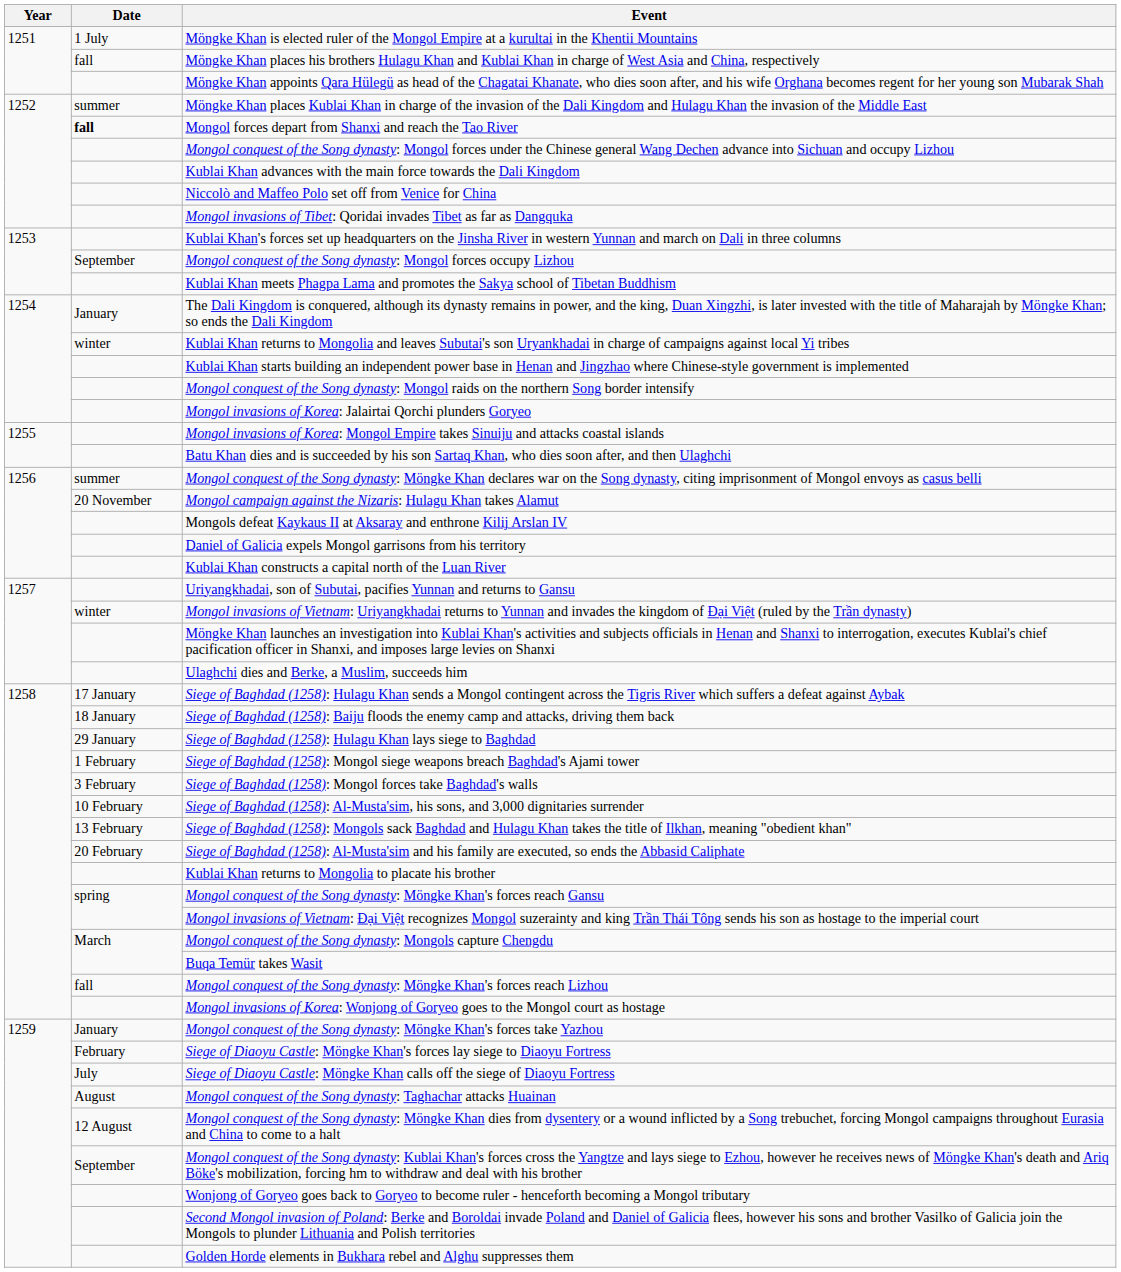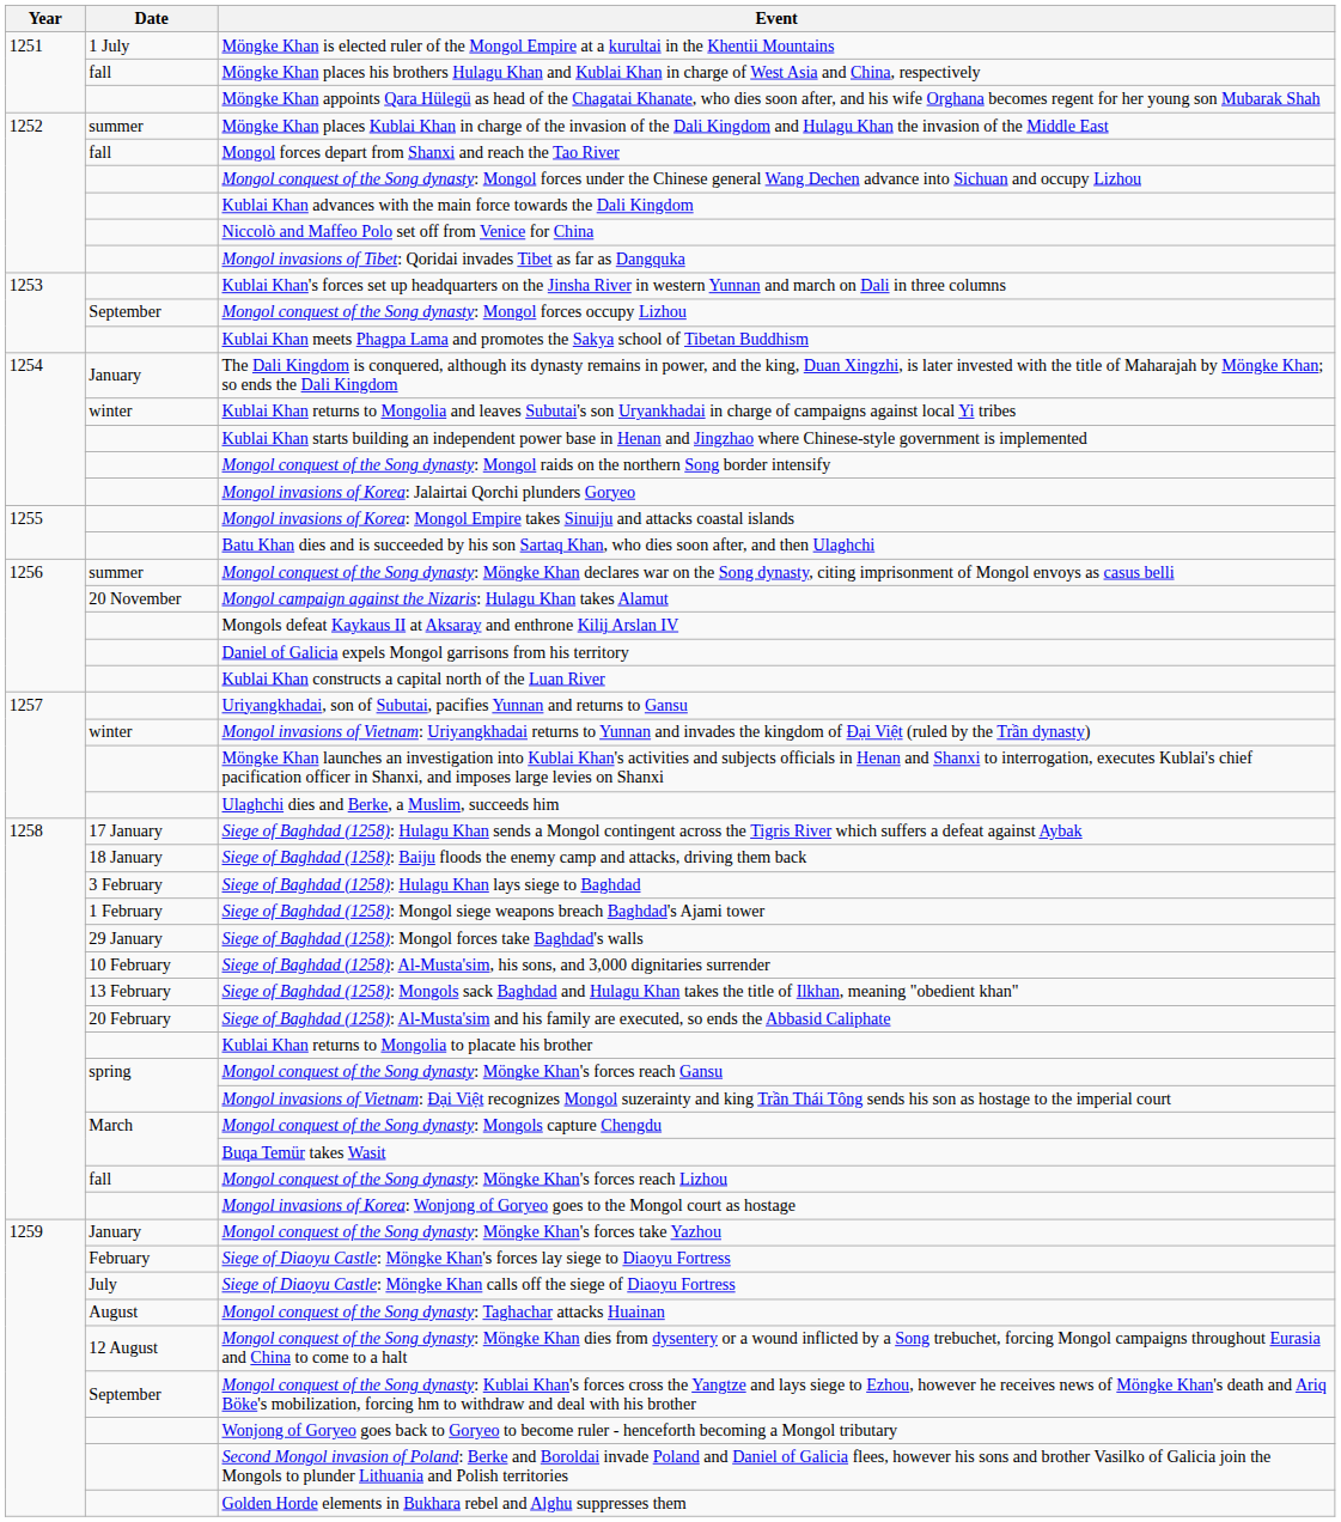Mongol forces depart from Shanxi and reach the Tao River | Date: bold -> normal
Siege of Baghdad (1258): Hulagu Khan lays siege to Baghdad | Date: 29 January -> 3 February
Siege of Baghdad (1258): Mongol forces take Baghdad's walls | Date: 3 February -> 29 January
